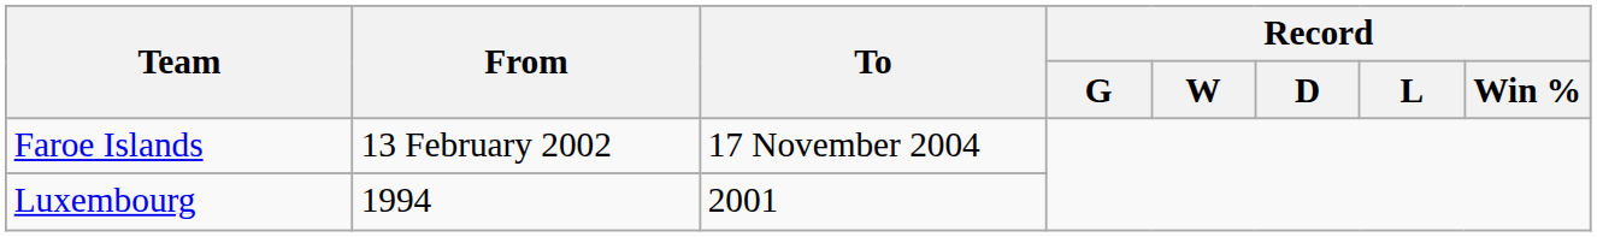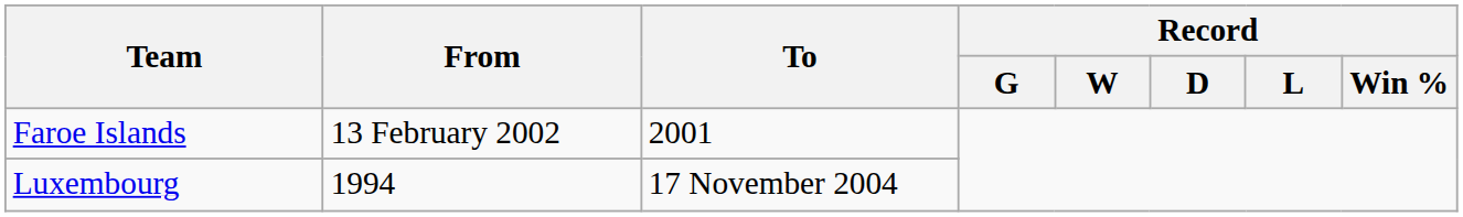Faroe Islands | To: 17 November 2004 -> 2001
Luxembourg | To: 2001 -> 17 November 2004
